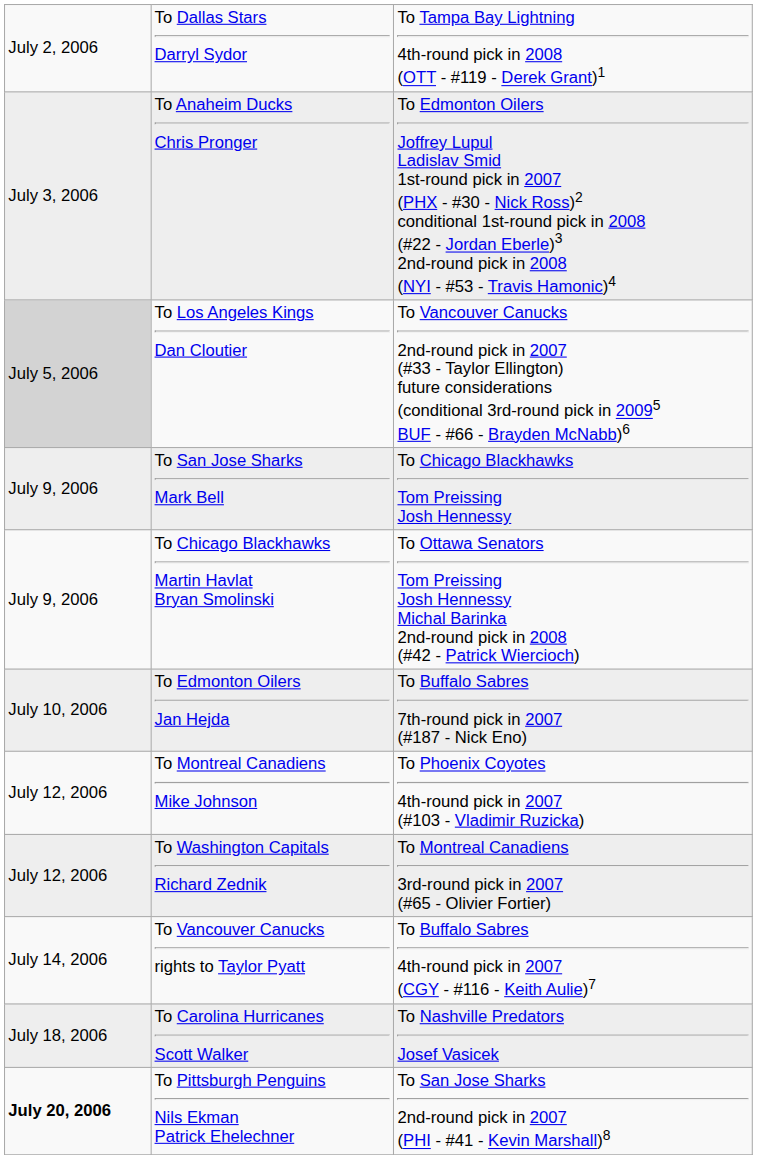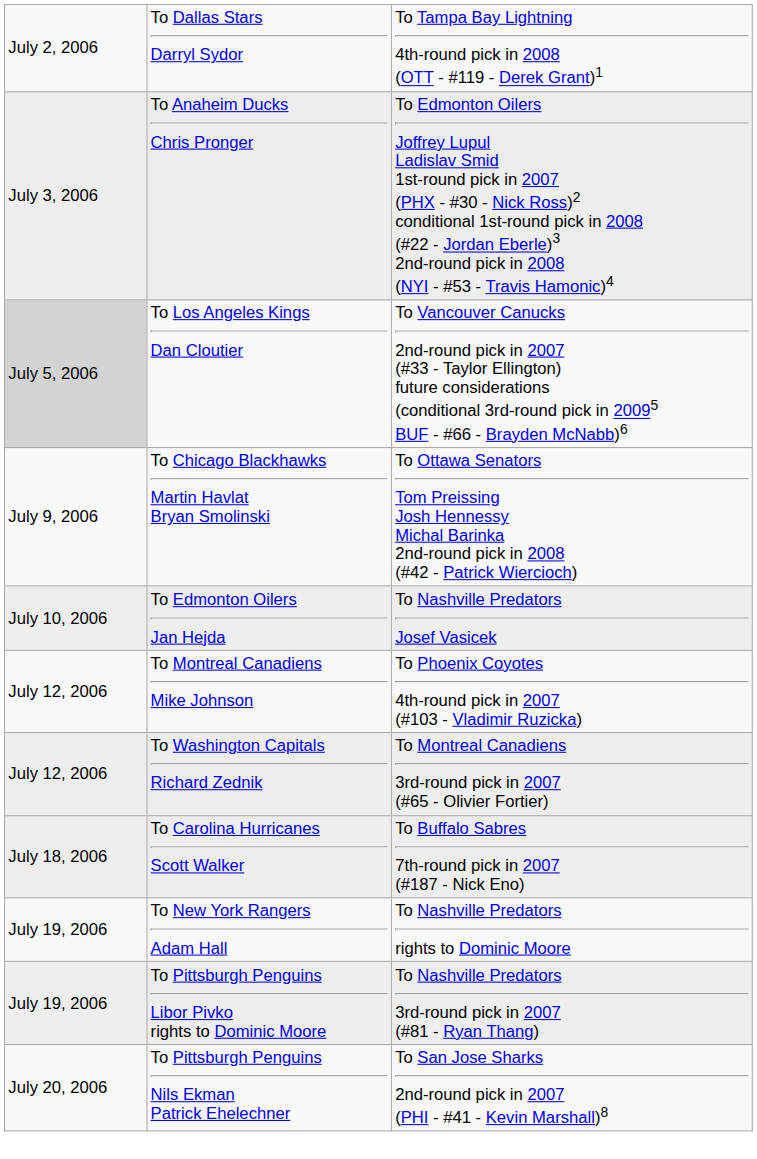- row: July 9, 2006 | To San Jose Sharks Mark Bell | To Chicago Blackhawks Tom Preissing Josh Hennessy
To Edmonton Oilers Jan Hejda | column 3: To Buffalo Sabres 7th-round pick in 2007 (#187 - Nick Eno) -> To Nashville Predators Josef Vasicek
- row: July 14, 2006 | To Vancouver Canucks rights to Taylor Pyatt | To Buffalo Sabres 4th-round pick in 2007 (CGY - #116 - Keith Aulie)7
To Carolina Hurricanes Scott Walker | column 3: To Nashville Predators Josef Vasicek -> To Buffalo Sabres 7th-round pick in 2007 (#187 - Nick Eno)
+ row: July 19, 2006 | To New York Rangers Adam Hall | To Nashville Predators rights to Dominic Moore
+ row: July 19, 2006 | To Pittsburgh Penguins Libor Pivko rights to Dominic Moore | To Nashville Predators 3rd-round pick in 2007 (#81 - Ryan Thang)
To Pittsburgh Penguins Nils Ekman Patrick Ehelechner | column 1: bold -> normal
